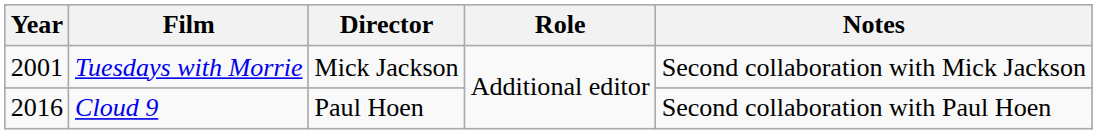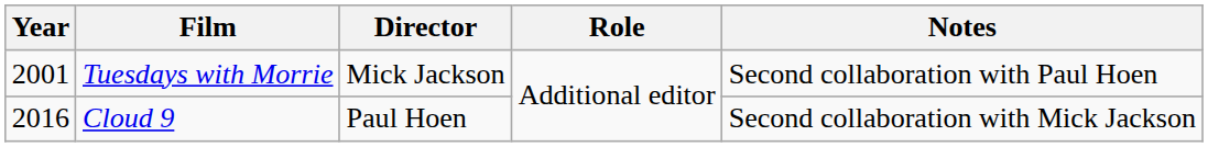Tuesdays with Morrie | Notes: Second collaboration with Mick Jackson -> Second collaboration with Paul Hoen
Cloud 9 | Notes: Second collaboration with Paul Hoen -> Second collaboration with Mick Jackson
